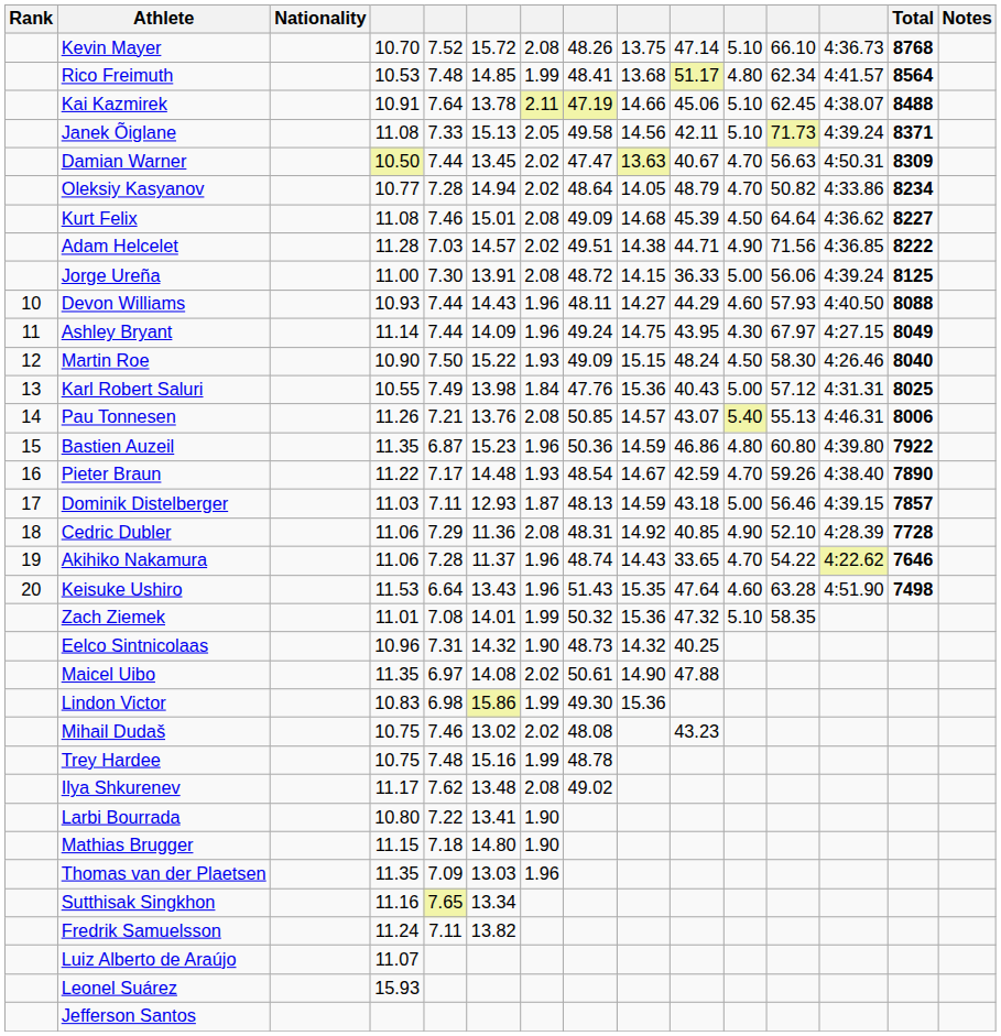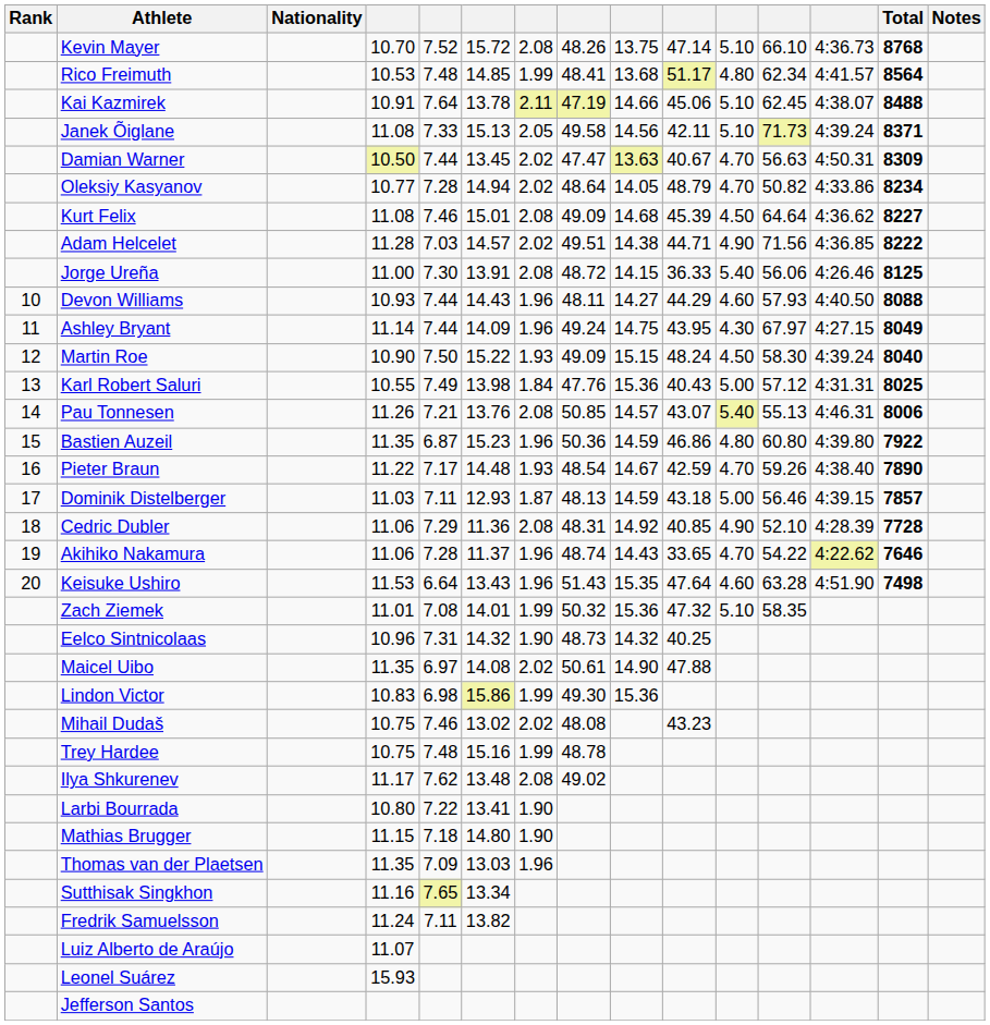Jorge Ureña | column 11: 5.00 -> 5.40
Jorge Ureña | column 13: 4:39.24 -> 4:26.46
Martin Roe | column 13: 4:26.46 -> 4:39.24
